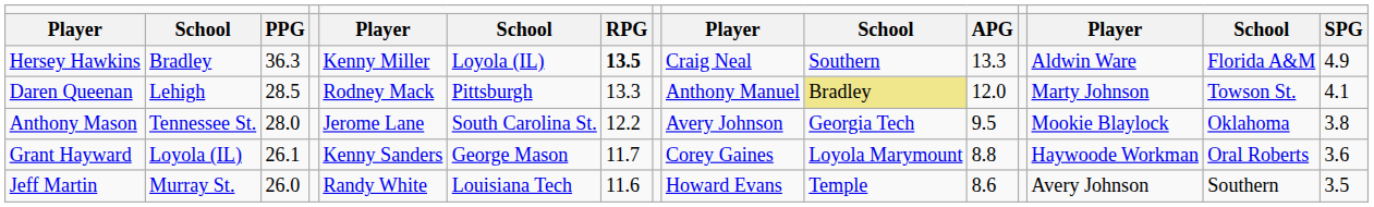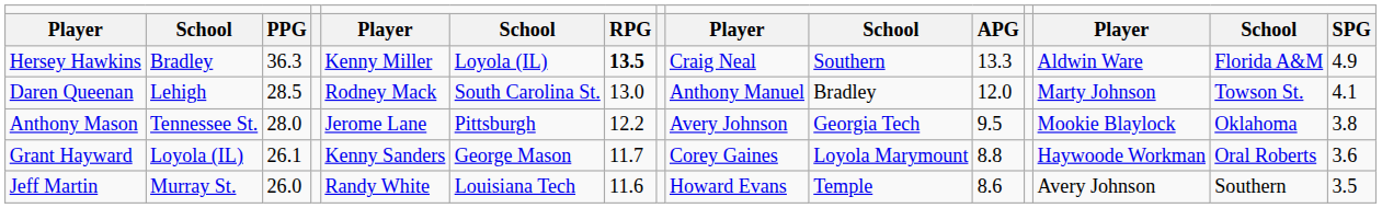Daren Queenan | column 6: Pittsburgh -> South Carolina St.
Daren Queenan | column 7: 13.3 -> 13.0
Daren Queenan | column 10: khaki background -> no background
Anthony Mason | column 6: South Carolina St. -> Pittsburgh
